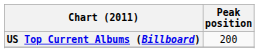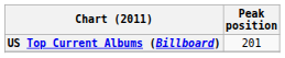US Top Current Albums (Billboard) | Peak position: 200 -> 201
